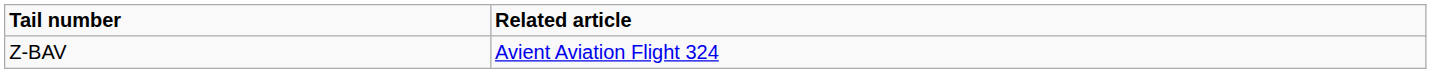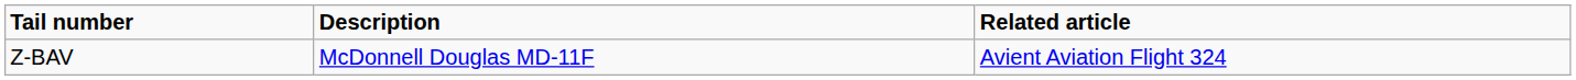+ column: Description | McDonnell Douglas MD-11F
